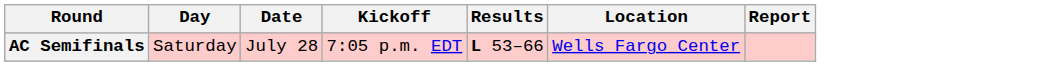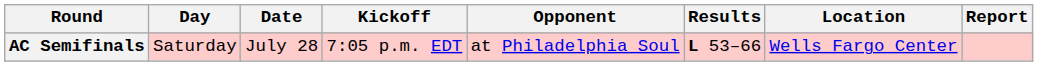+ column: Opponent | at Philadelphia Soul
